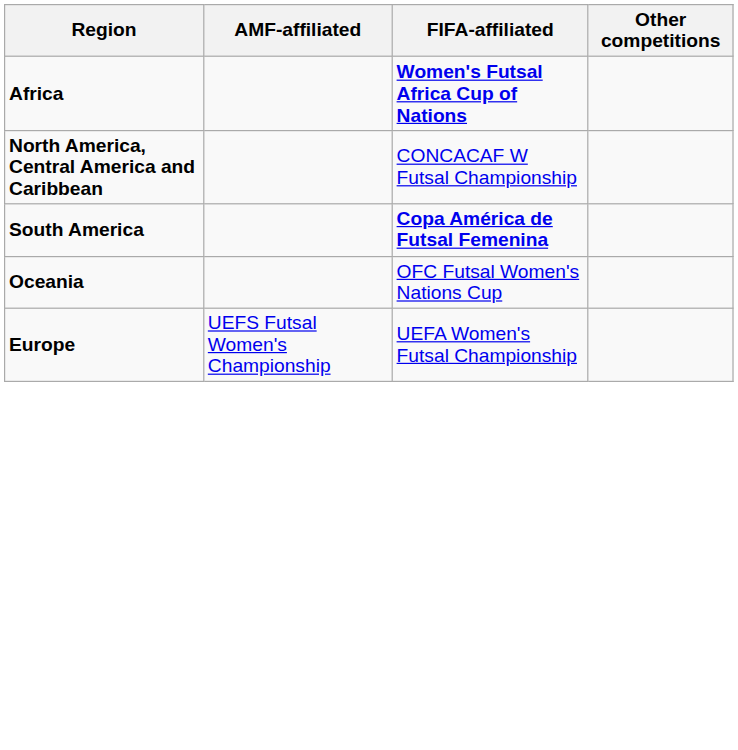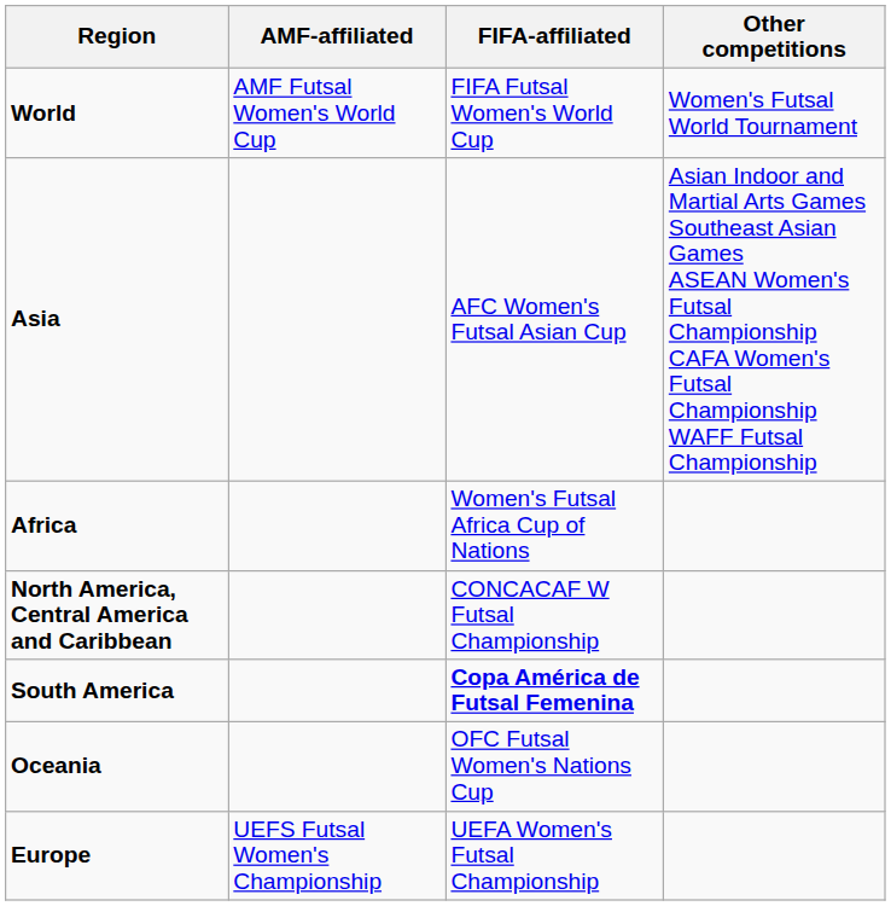+ row: World | AMF Futsal Women's World Cup | FIFA Futsal Women's World Cup | Women's Futsal World Tournament
+ row: Asia | AFC Women's Futsal Asian Cup | Asian Indoor and Martial Arts Games Southeast Asian Games ASEAN Women's Futsal Championship CAFA Women's Futsal Championship WAFF Futsal Championship
Africa | FIFA-affiliated: bold -> normal
